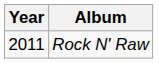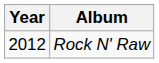Rock N' Raw | Year: 2011 -> 2012
